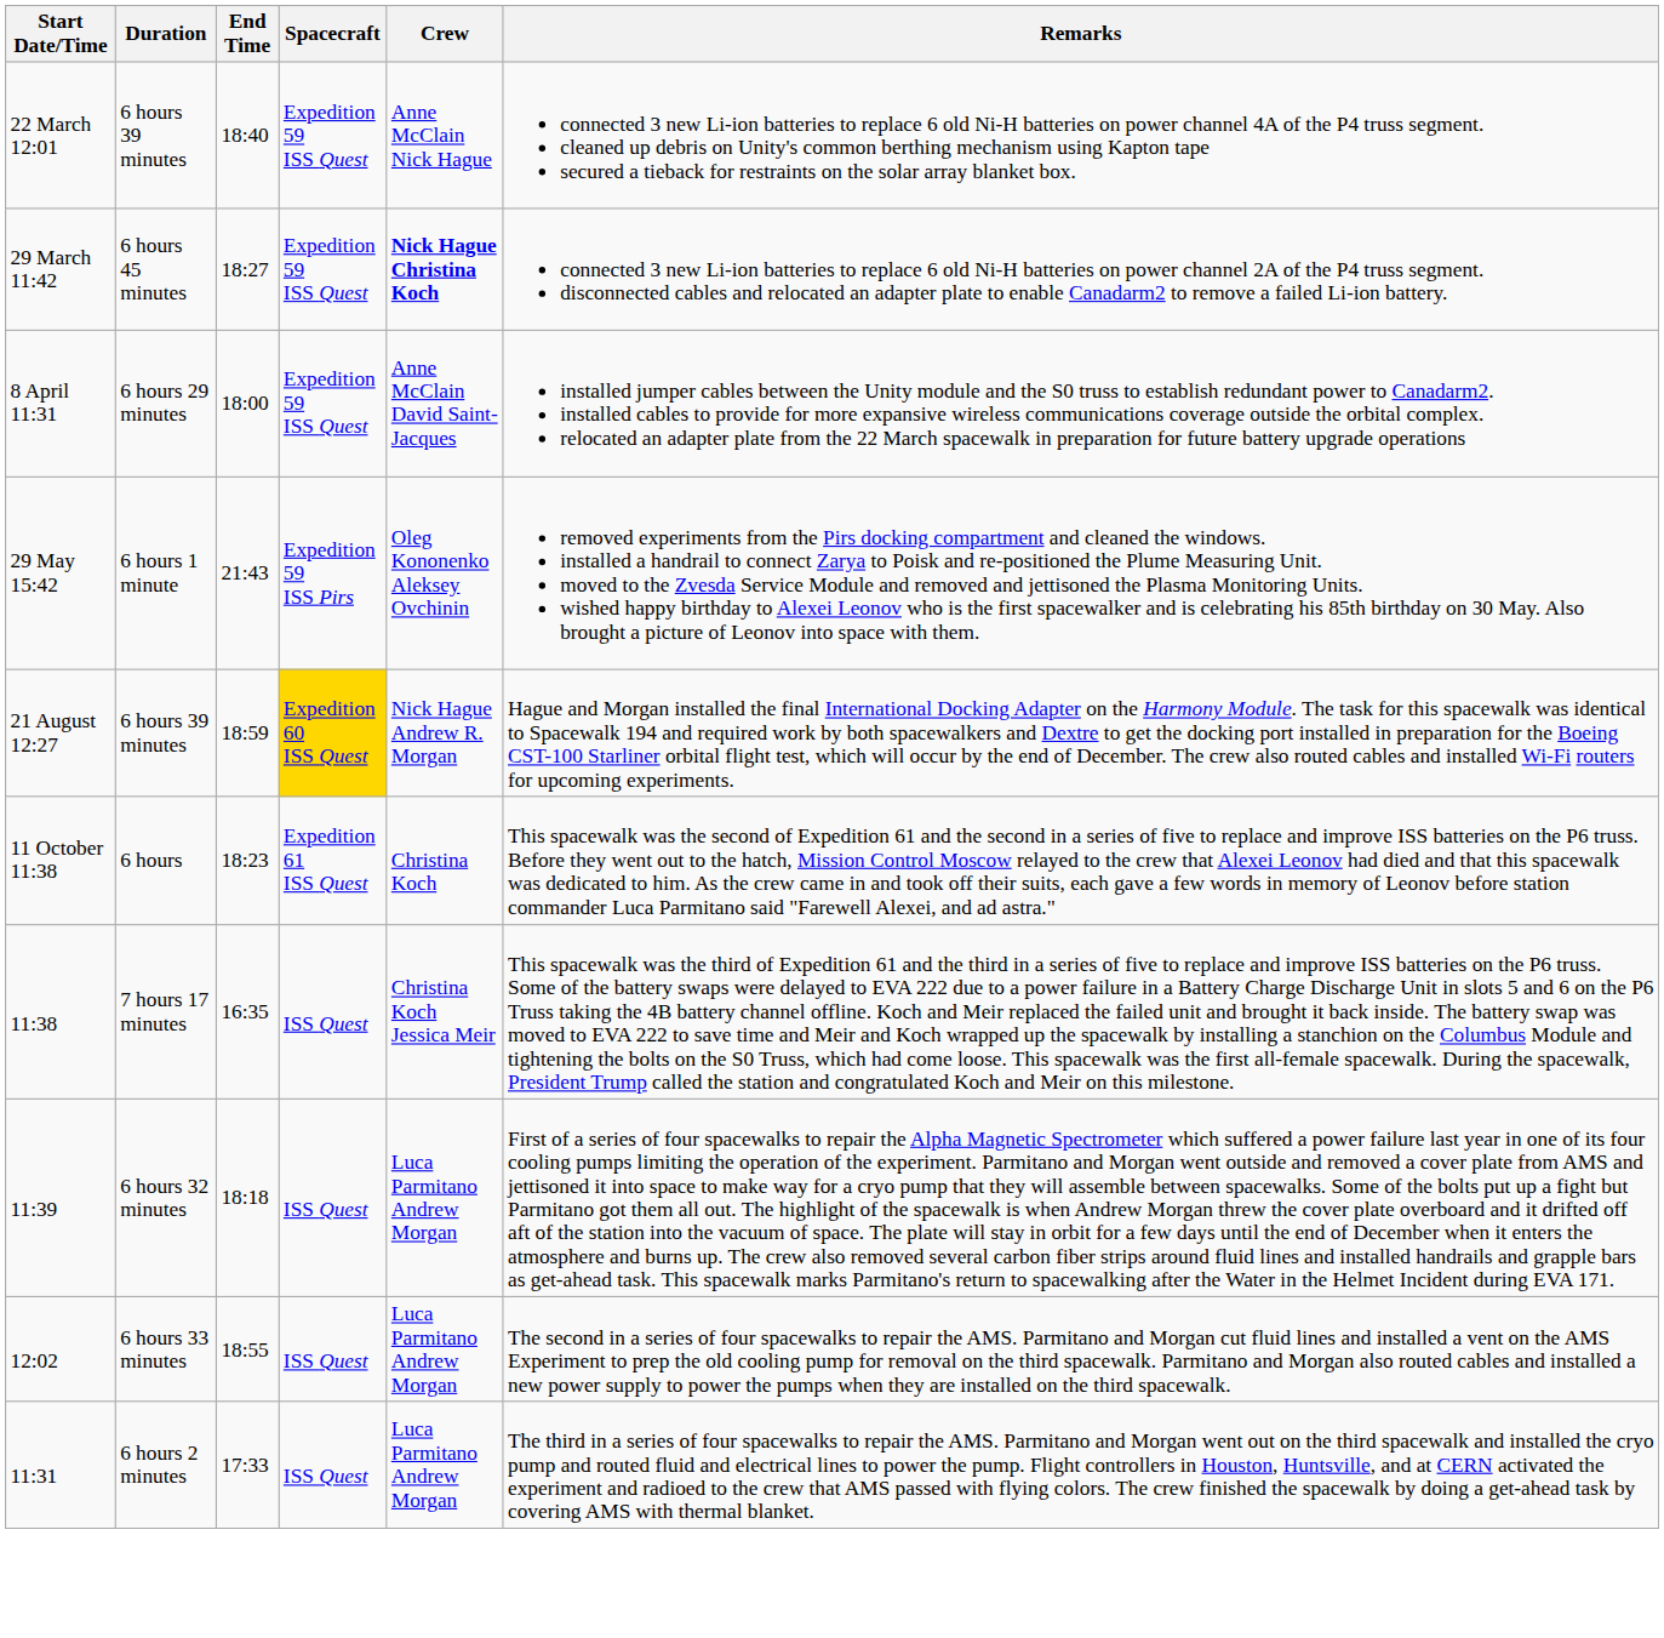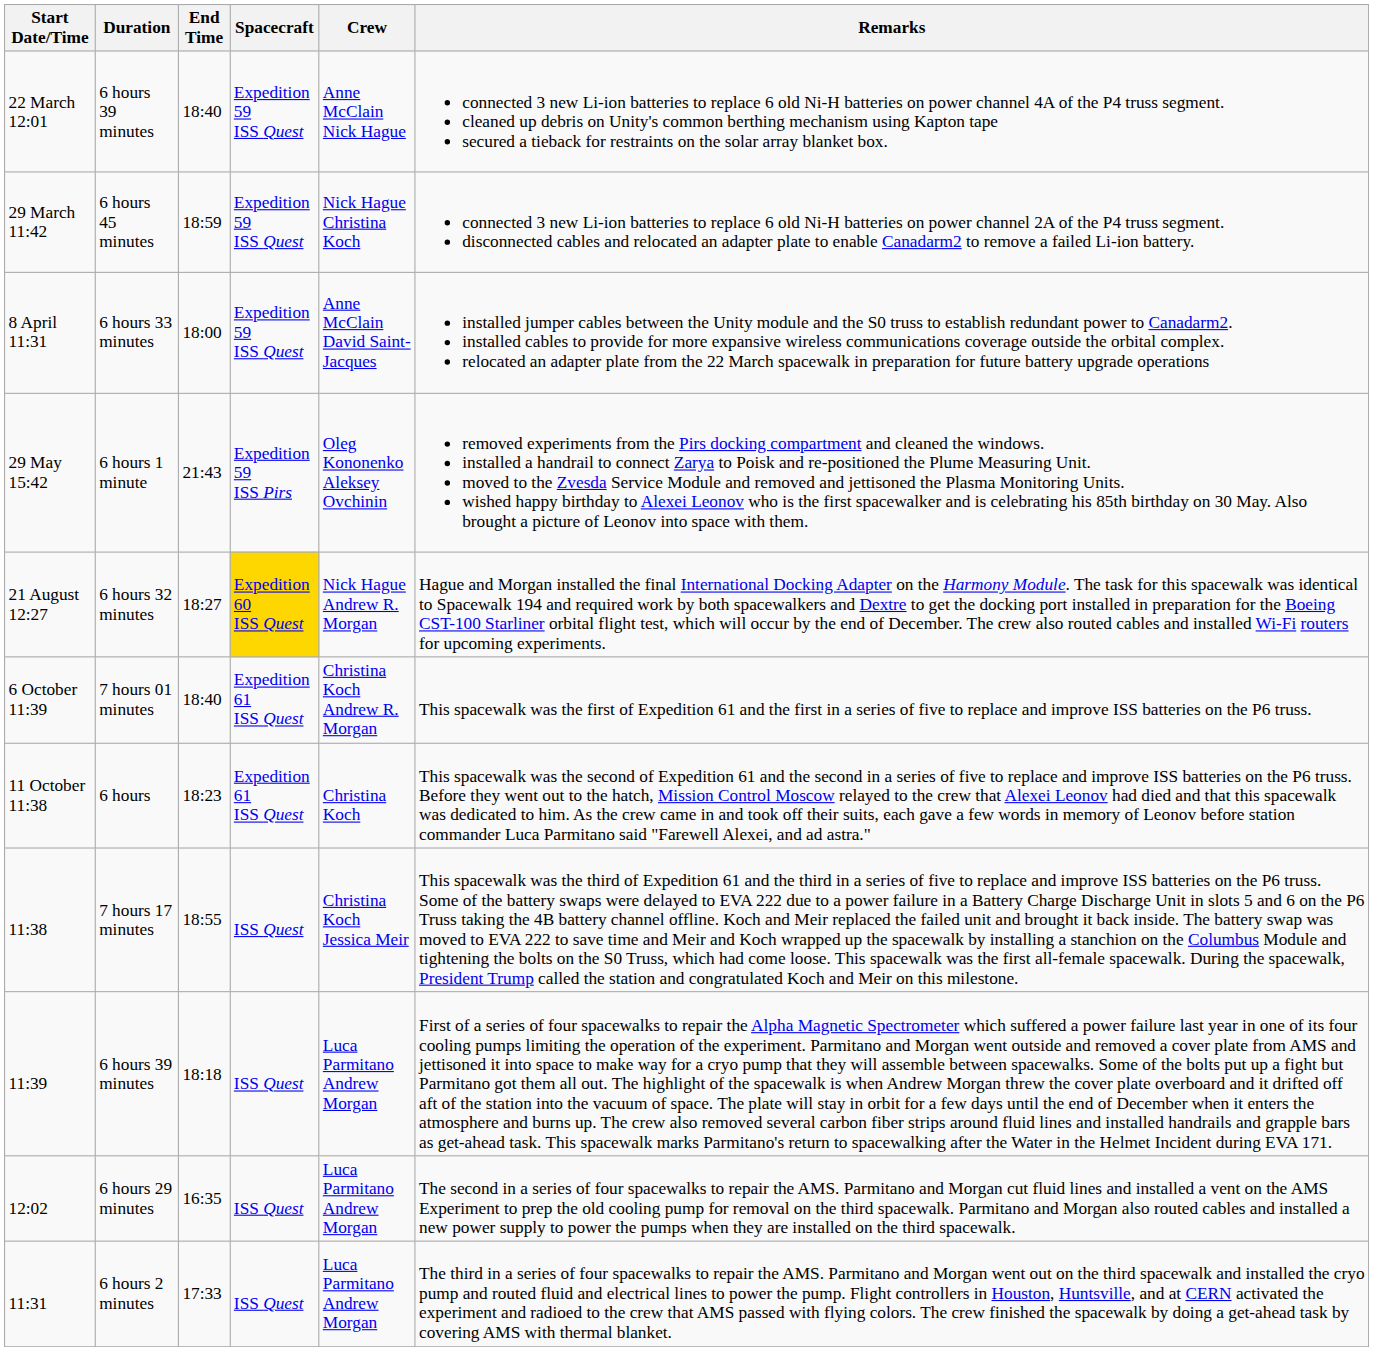29 March 11:42 | End Time: 18:27 -> 18:59
29 March 11:42 | Crew: bold -> normal
8 April 11:31 | Duration: 6 hours 29 minutes -> 6 hours 33 minutes
21 August 12:27 | Duration: 6 hours 39 minutes -> 6 hours 32 minutes
21 August 12:27 | End Time: 18:59 -> 18:27
+ row: 6 October 11:39 | 7 hours 01 minutes | 18:40 | Expedition 61 ISS Quest | Christina Koch Andrew R. Morgan | This spacewalk was the first of Expedition 61 and the first in a series of five to replace and improve ISS batteries on the P6 truss.
11:38 | End Time: 16:35 -> 18:55
11:39 | Duration: 6 hours 32 minutes -> 6 hours 39 minutes
12:02 | Duration: 6 hours 33 minutes -> 6 hours 29 minutes
12:02 | End Time: 18:55 -> 16:35
